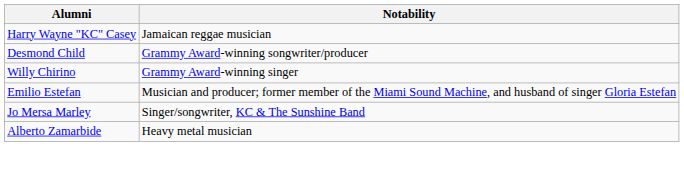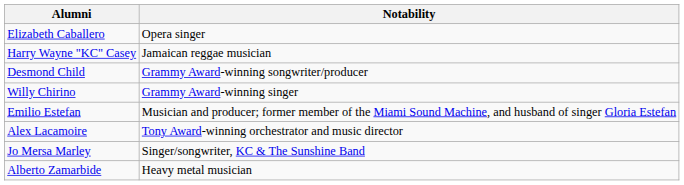+ row: Elizabeth Caballero | Opera singer
+ row: Alex Lacamoire | Tony Award-winning orchestrator and music director
